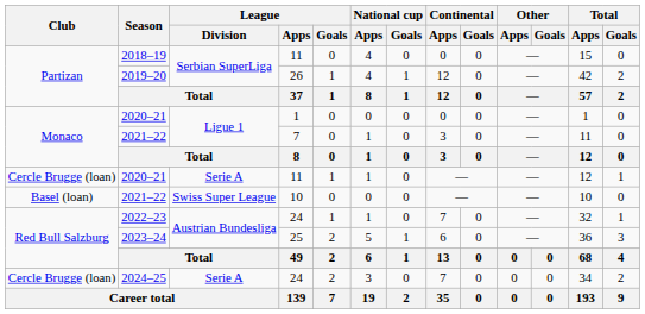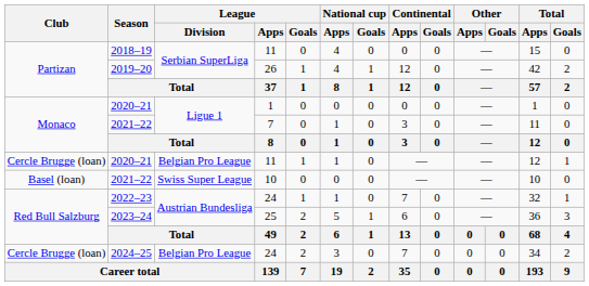2020–21 / 11 | League / Division: Serie A -> Belgian Pro League
2024–25 | League / Division: Serie A -> Belgian Pro League
